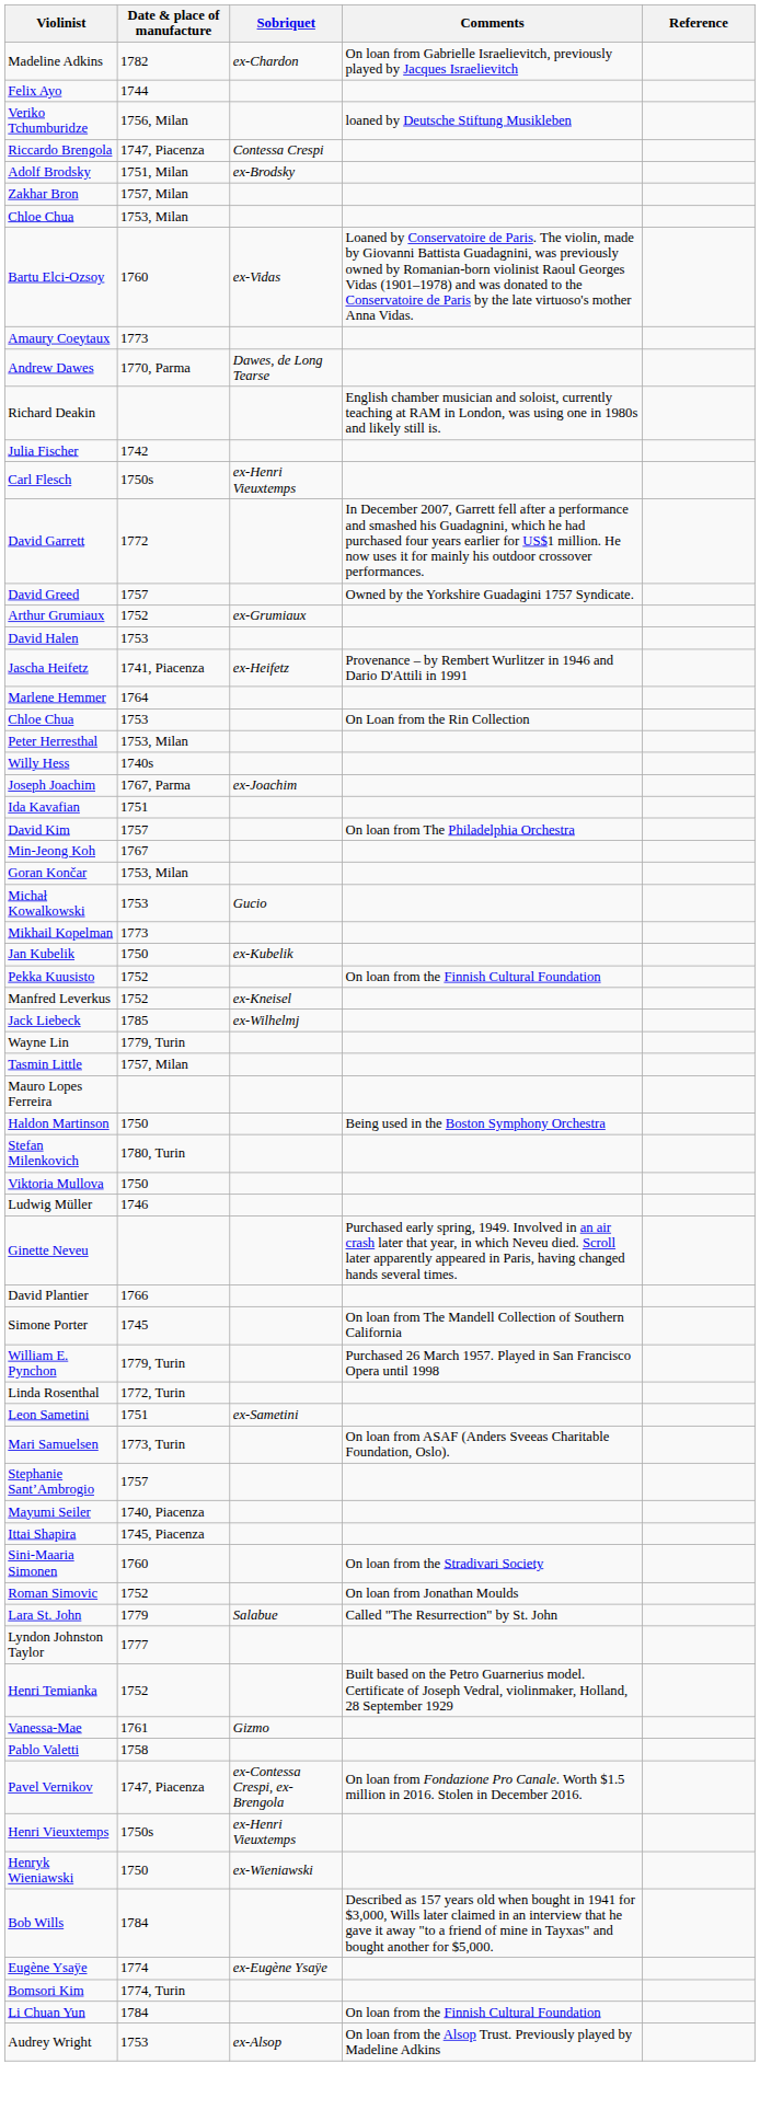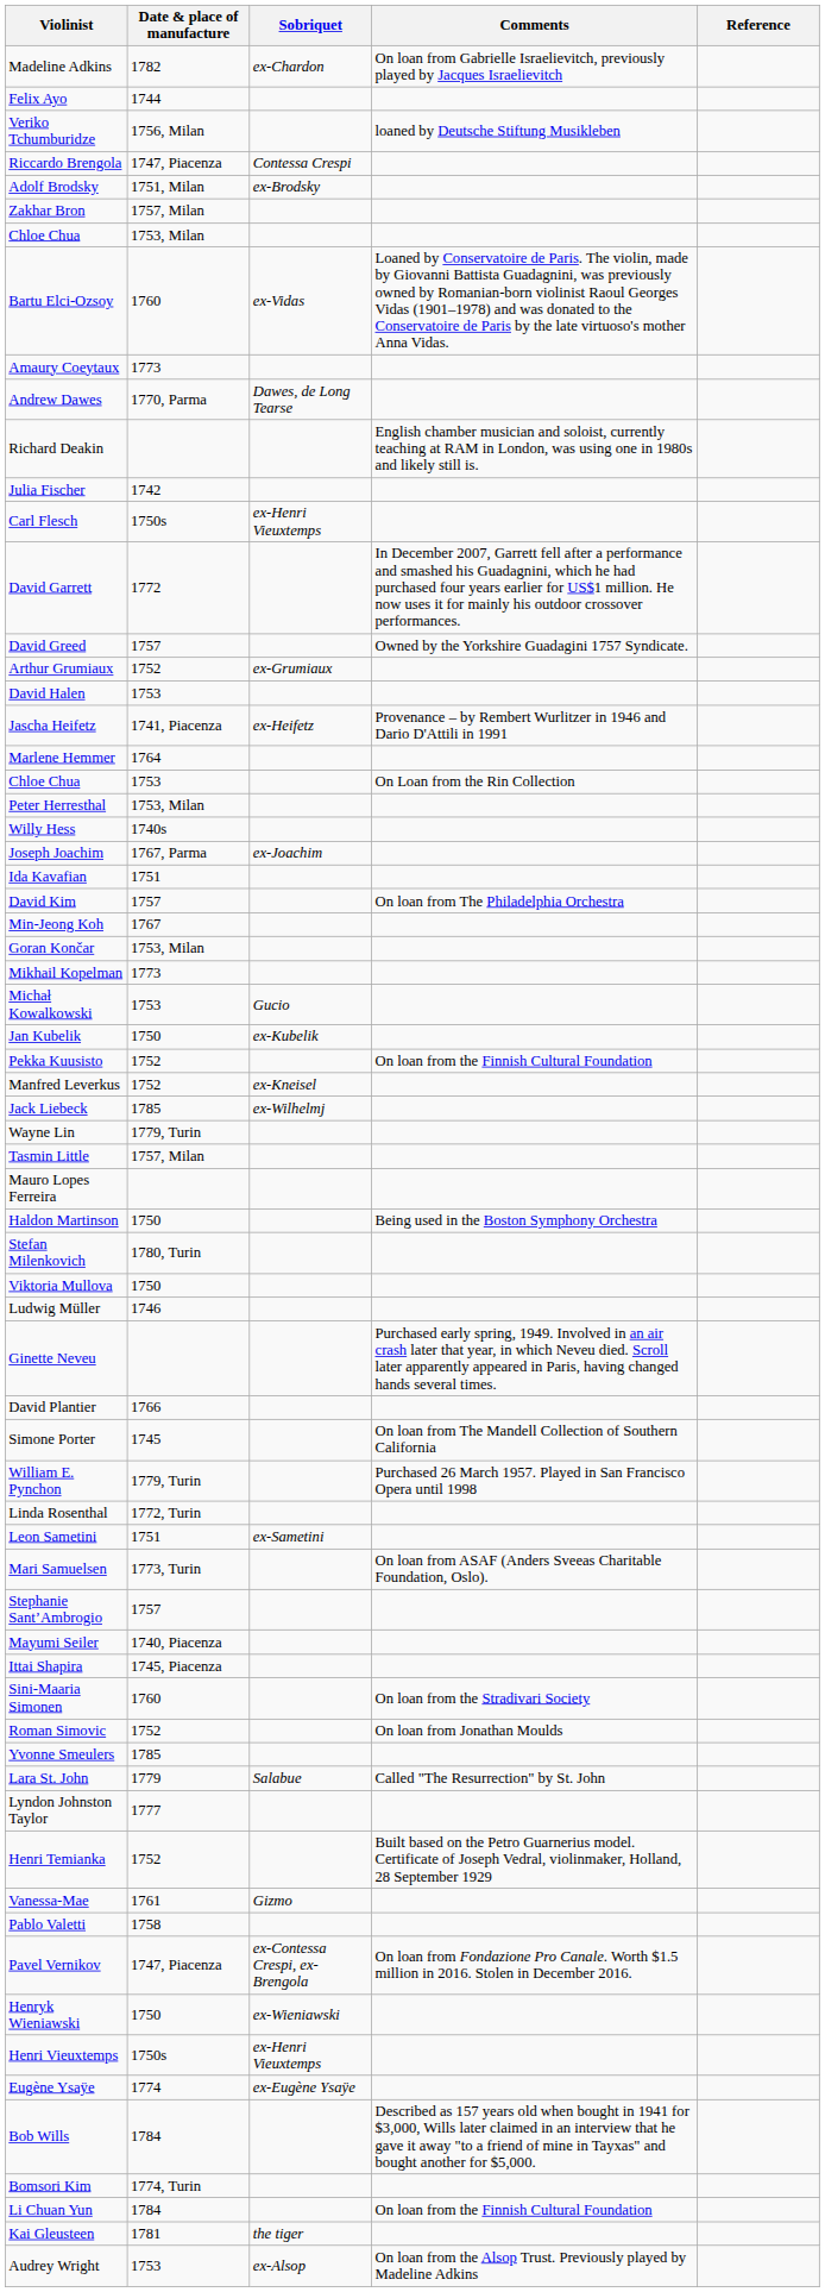rows swapped: Mikhail Kopelman <-> Michał Kowalkowski
+ row: Yvonne Smeulers | 1785
rows swapped: Henri Vieuxtemps <-> Henryk Wieniawski
rows swapped: Bob Wills <-> Eugène Ysaÿe
+ row: Kai Gleusteen | 1781 | the tiger
